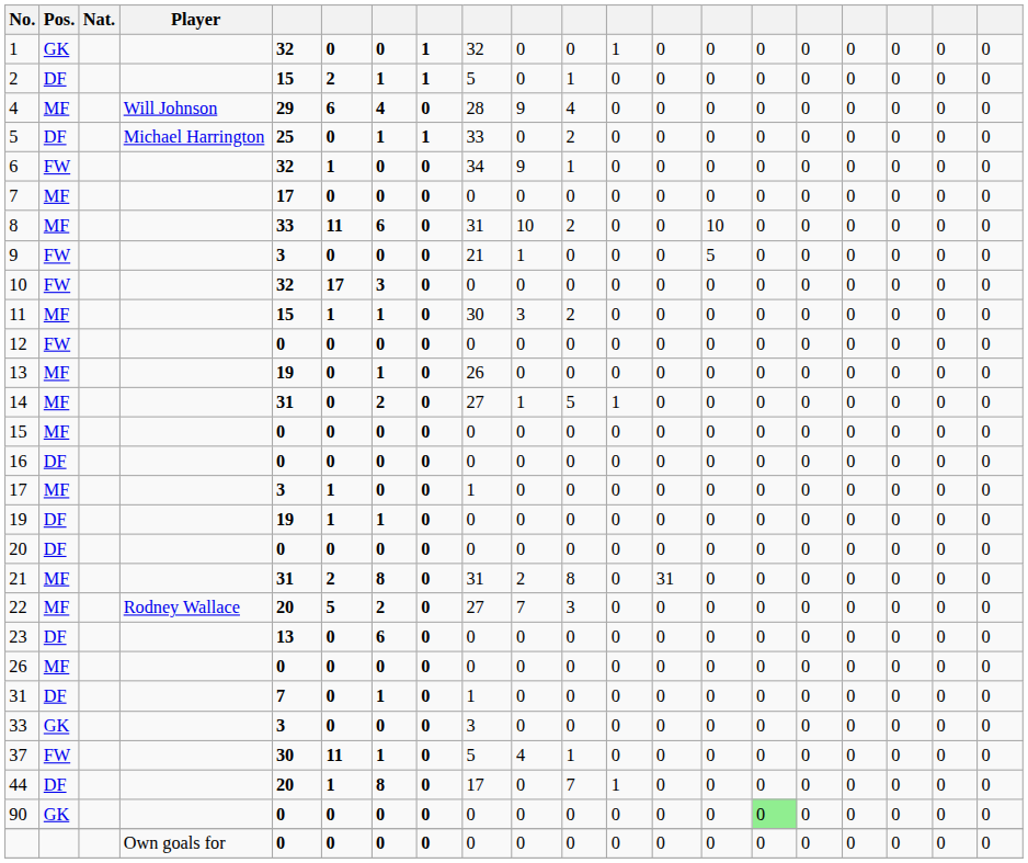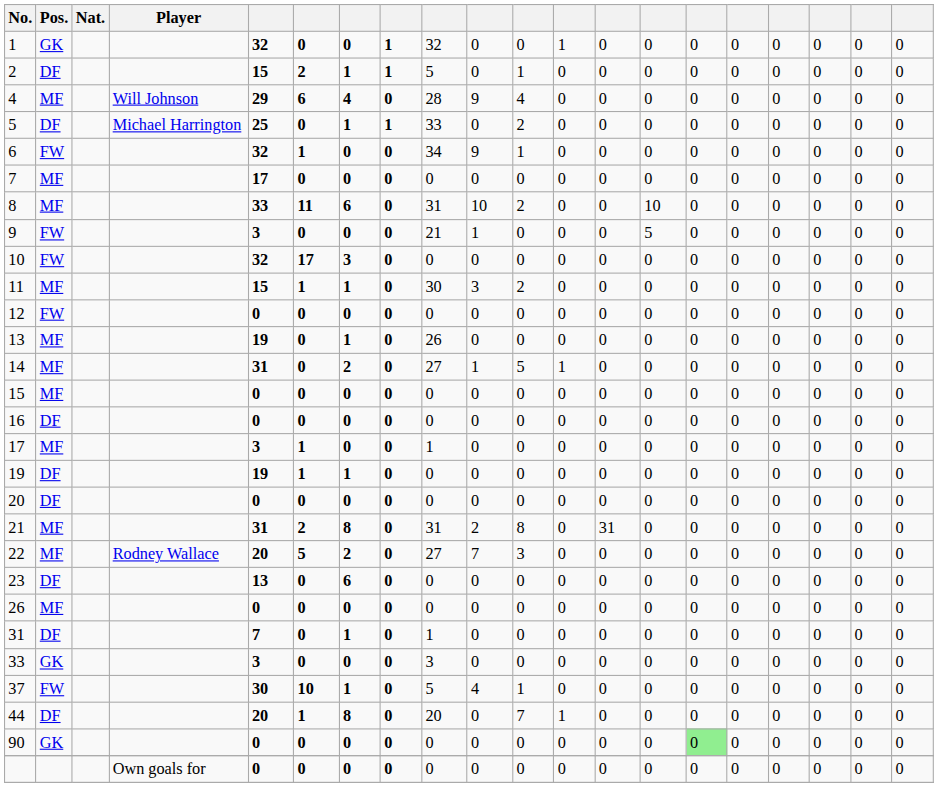37 | column 6: 11 -> 10
44 | column 9: 17 -> 20
